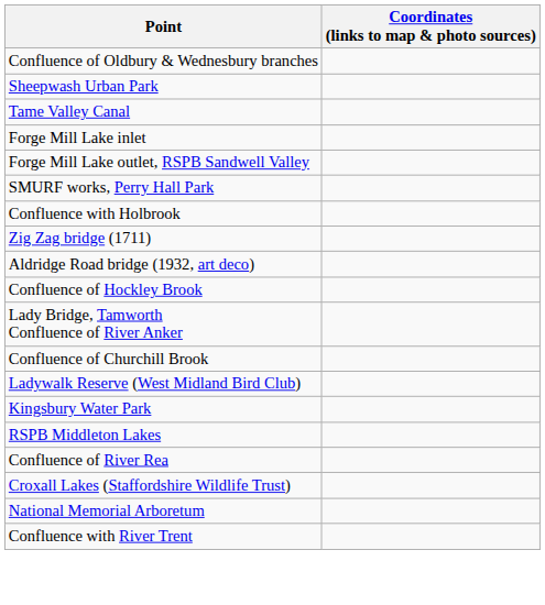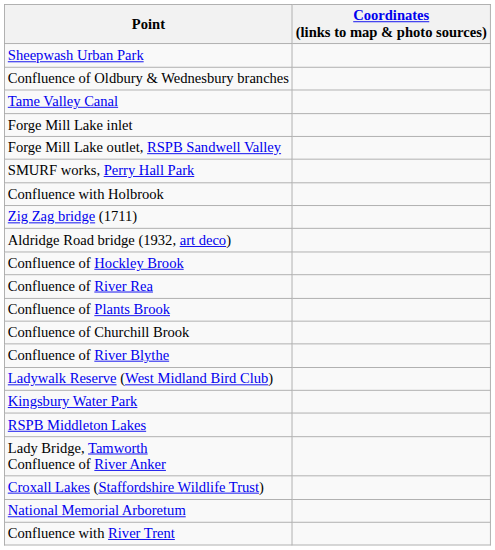rows swapped: Sheepwash Urban Park <-> Confluence of Oldbury & Wednesbury branches
rows swapped: Confluence of River Rea <-> Lady Bridge, Tamworth Confluence of River Anker
+ row: Confluence of Plants Brook
+ row: Confluence of River Blythe
